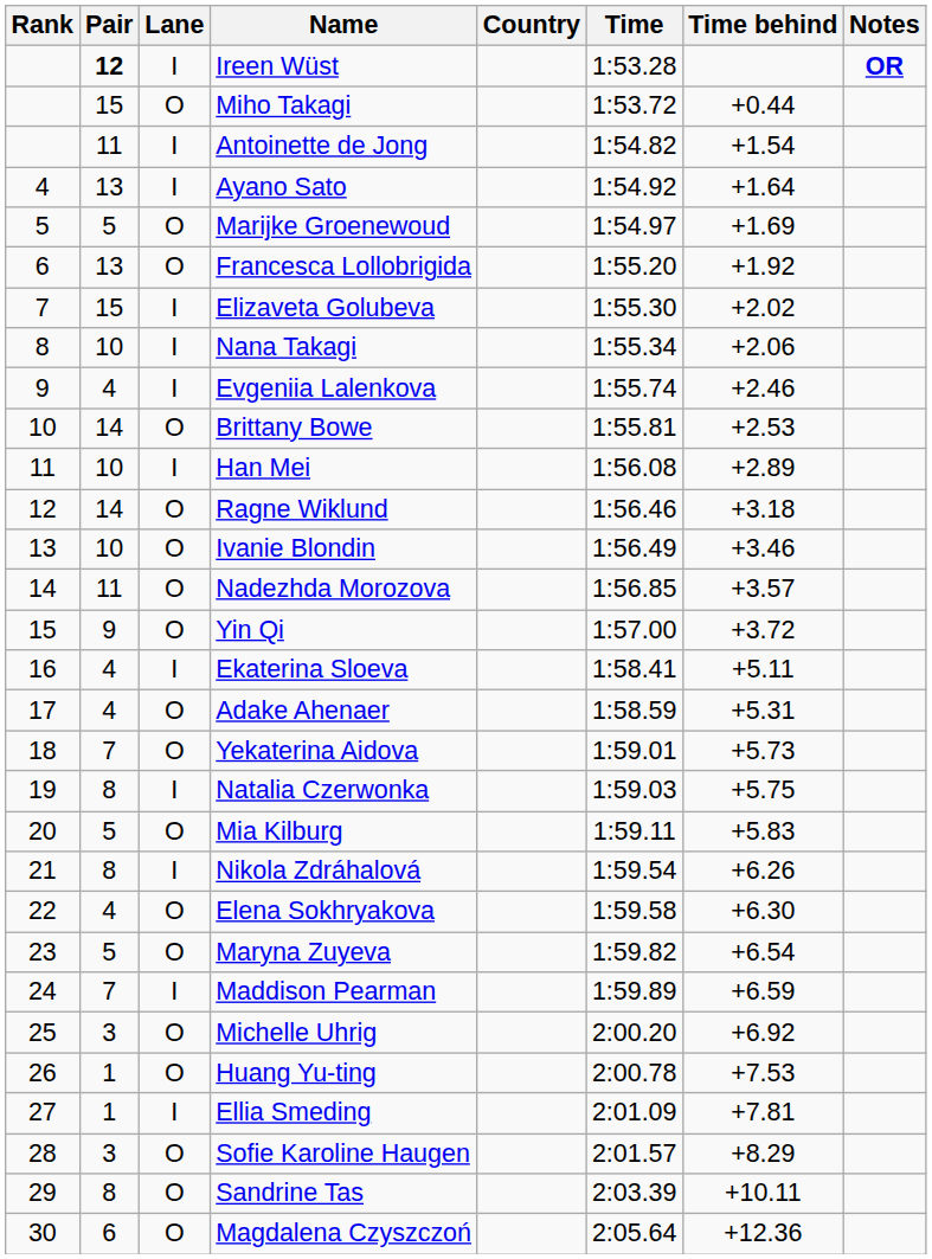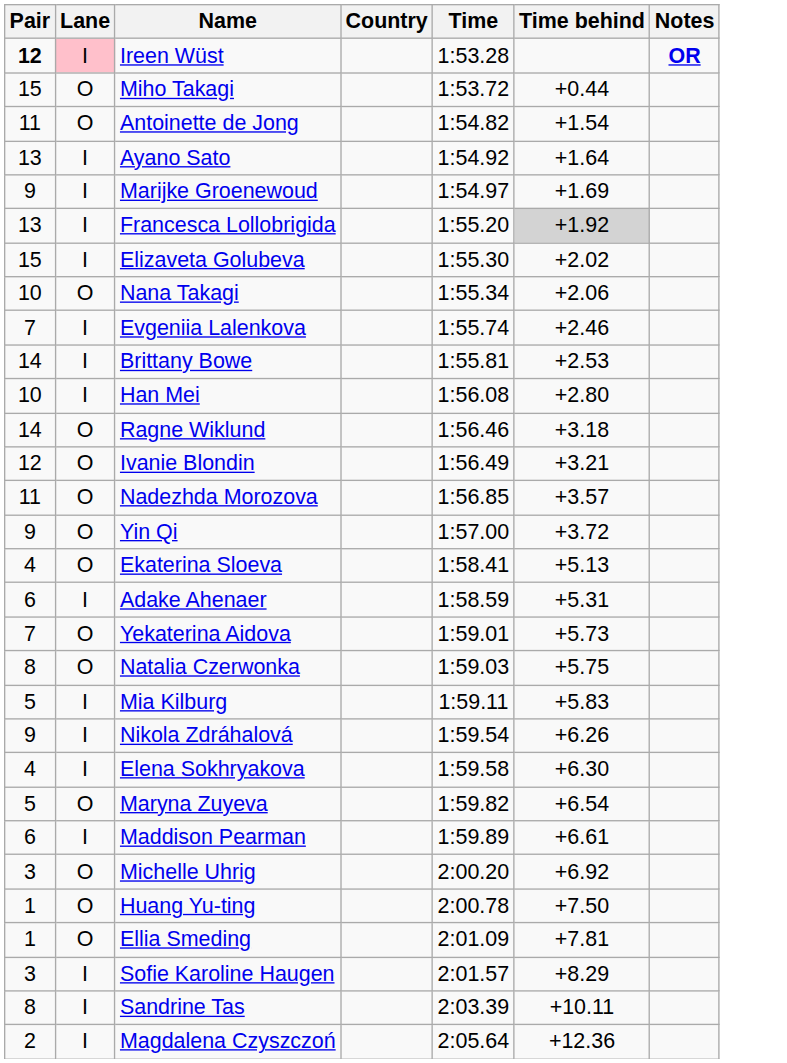- column: Rank | 4 | 5 | 6 | 7 | 8 | 9 | 10 | 11 | 12 | 13 | 14 | 15 | 16 | 17 | 18 | 19 | 20 | 21 | 22 | 23 | 24 | 25 | 26 | 27 | 28 | 29 | 30
Ireen Wüst | Lane: no background -> pink background
Antoinette de Jong | Lane: I -> O
Marijke Groenewoud | Pair: 5 -> 9
Marijke Groenewoud | Lane: O -> I
Francesca Lollobrigida | Lane: O -> I
Francesca Lollobrigida | Time behind: no background -> lightgrey background
Nana Takagi | Lane: I -> O
Evgeniia Lalenkova | Pair: 4 -> 7
Brittany Bowe | Lane: O -> I
Han Mei | Time behind: +2.89 -> +2.80
Ivanie Blondin | Pair: 10 -> 12
Ivanie Blondin | Time behind: +3.46 -> +3.21
Ekaterina Sloeva | Lane: I -> O
Ekaterina Sloeva | Time behind: +5.11 -> +5.13
Adake Ahenaer | Pair: 4 -> 6
Adake Ahenaer | Lane: O -> I
Natalia Czerwonka | Lane: I -> O
Mia Kilburg | Lane: O -> I
Nikola Zdráhalová | Pair: 8 -> 9
Elena Sokhryakova | Lane: O -> I
Maddison Pearman | Pair: 7 -> 6
Maddison Pearman | Time behind: +6.59 -> +6.61
Huang Yu-ting | Time behind: +7.53 -> +7.50
Ellia Smeding | Lane: I -> O
Sofie Karoline Haugen | Lane: O -> I
Sandrine Tas | Lane: O -> I
Magdalena Czyszczoń | Pair: 6 -> 2
Magdalena Czyszczoń | Lane: O -> I
